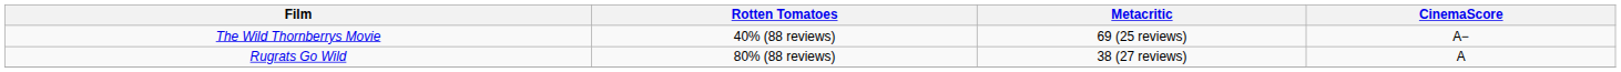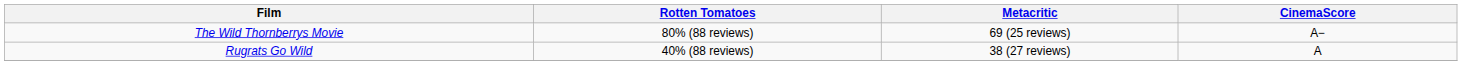The Wild Thornberrys Movie | Rotten Tomatoes: 40% (88 reviews) -> 80% (88 reviews)
Rugrats Go Wild | Rotten Tomatoes: 80% (88 reviews) -> 40% (88 reviews)
